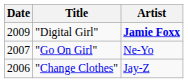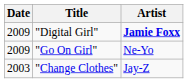"Go On Girl" | Date: 2007 -> 2009
"Change Clothes" | Date: 2006 -> 2003
